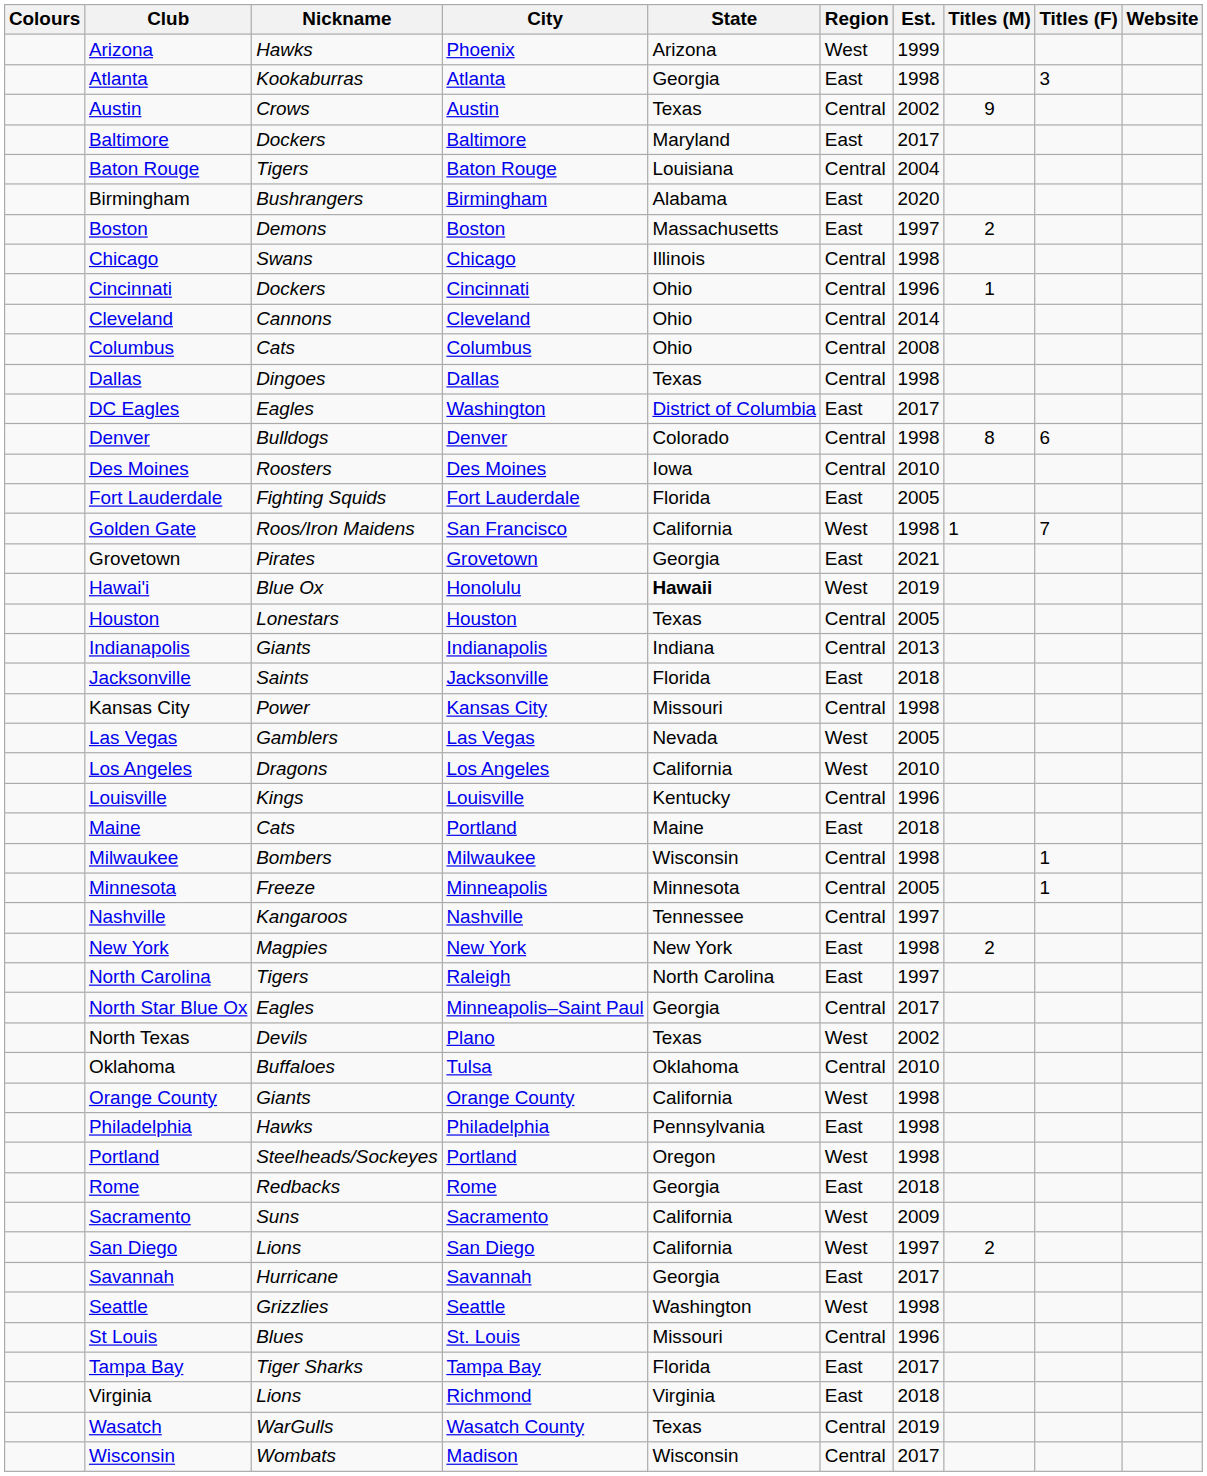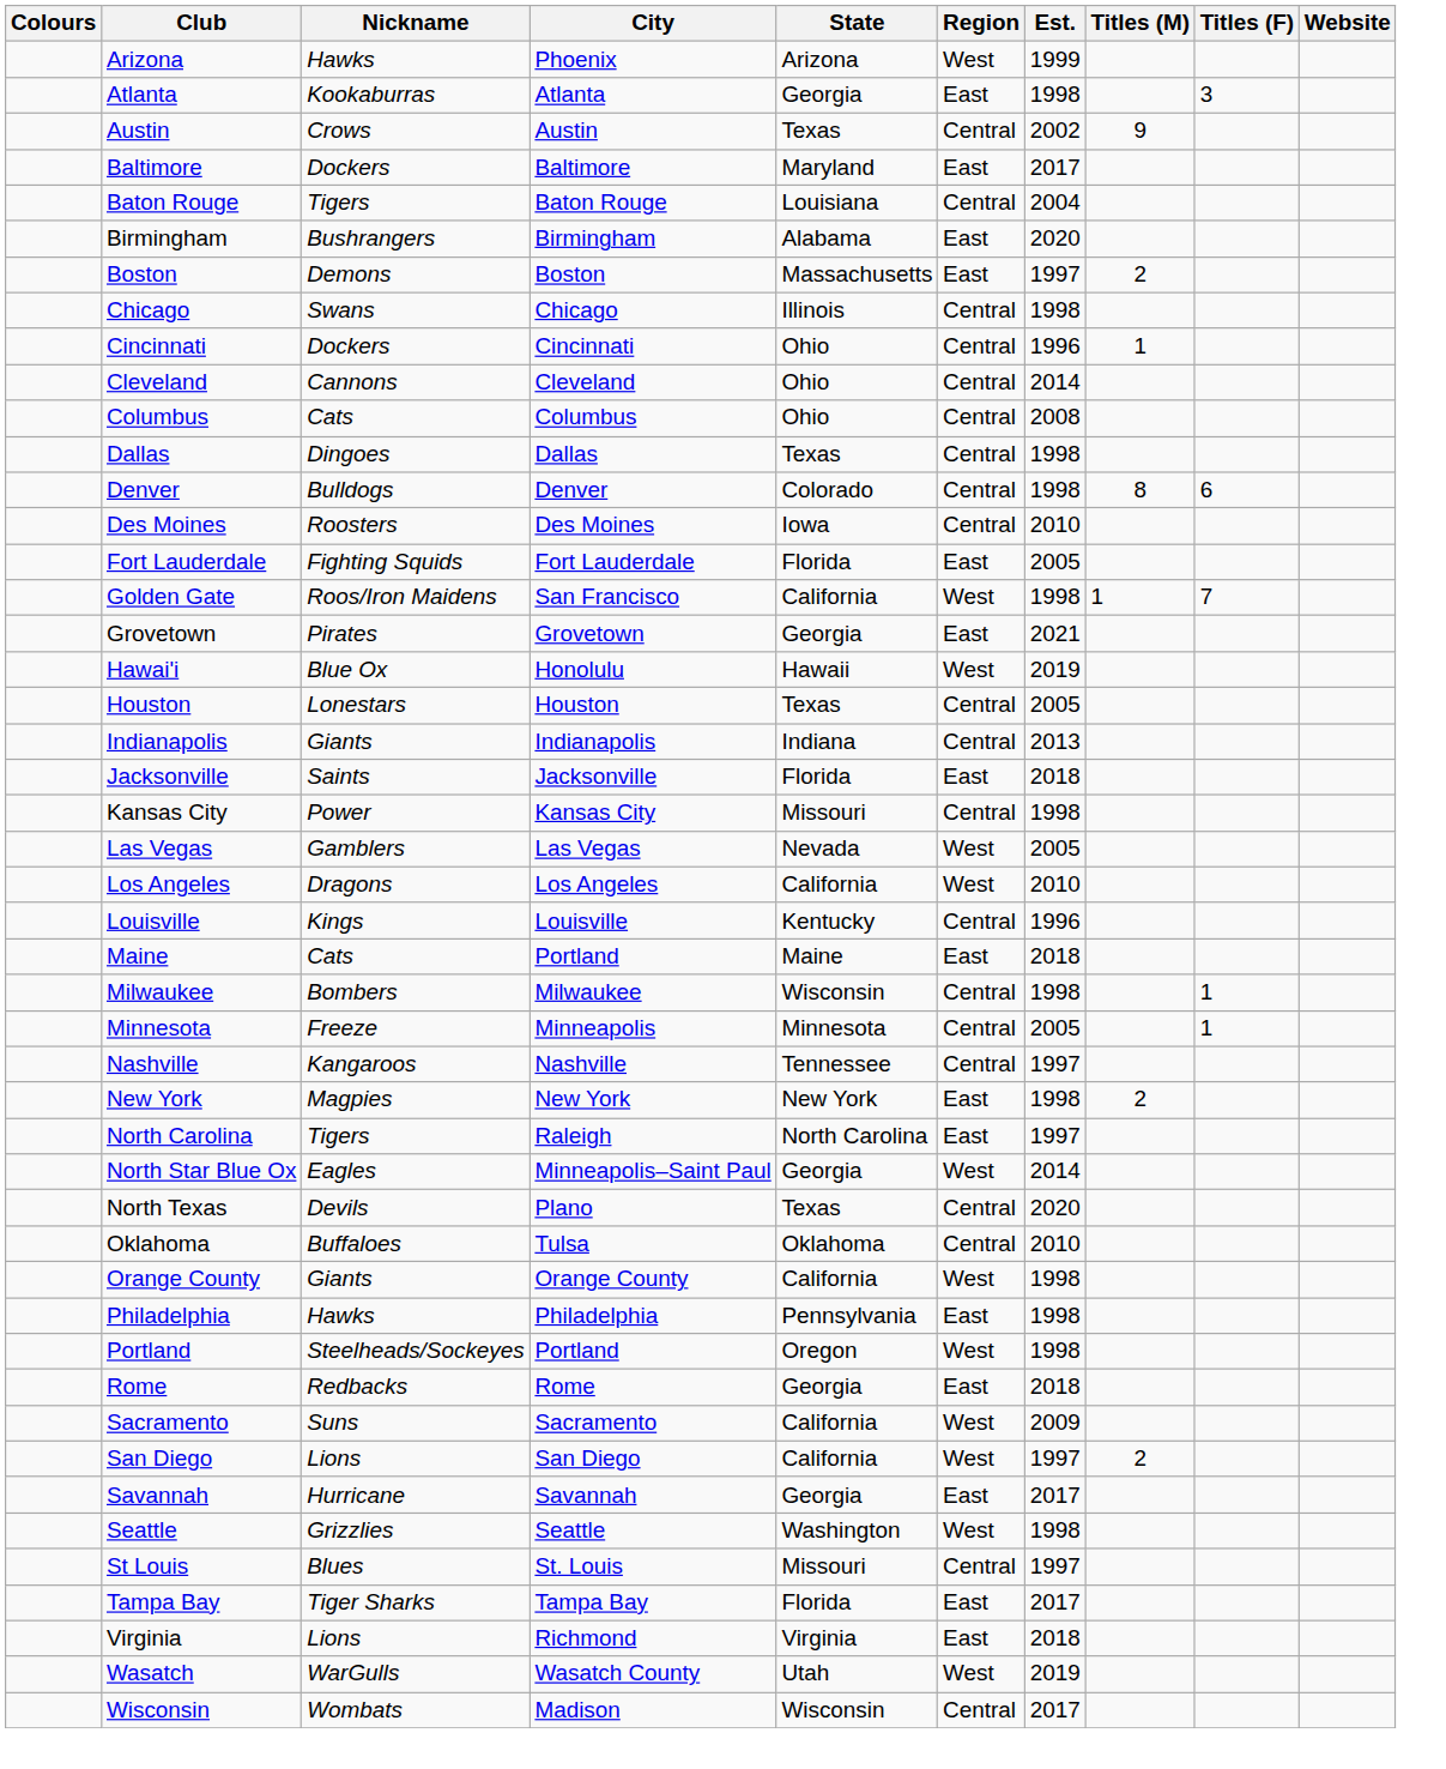- row: DC Eagles | Eagles | Washington | District of Columbia | East | 2017
Hawai'i | State: bold -> normal
North Star Blue Ox | Region: Central -> West
North Star Blue Ox | Est.: 2017 -> 2014
North Texas | Region: West -> Central
North Texas | Est.: 2002 -> 2020
St Louis | Est.: 1996 -> 1997
Wasatch | State: Texas -> Utah
Wasatch | Region: Central -> West
